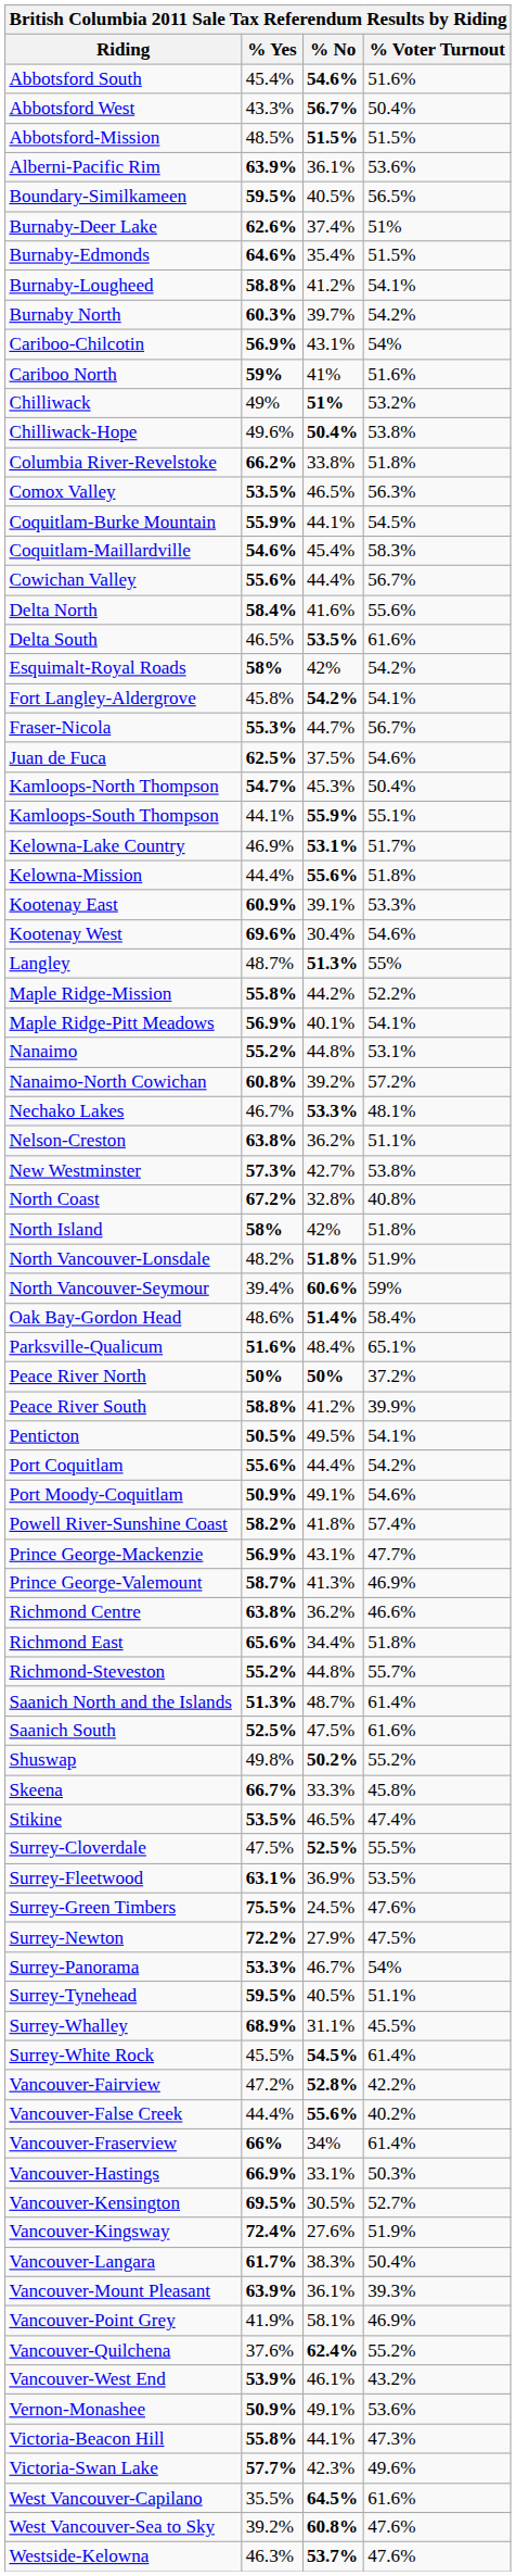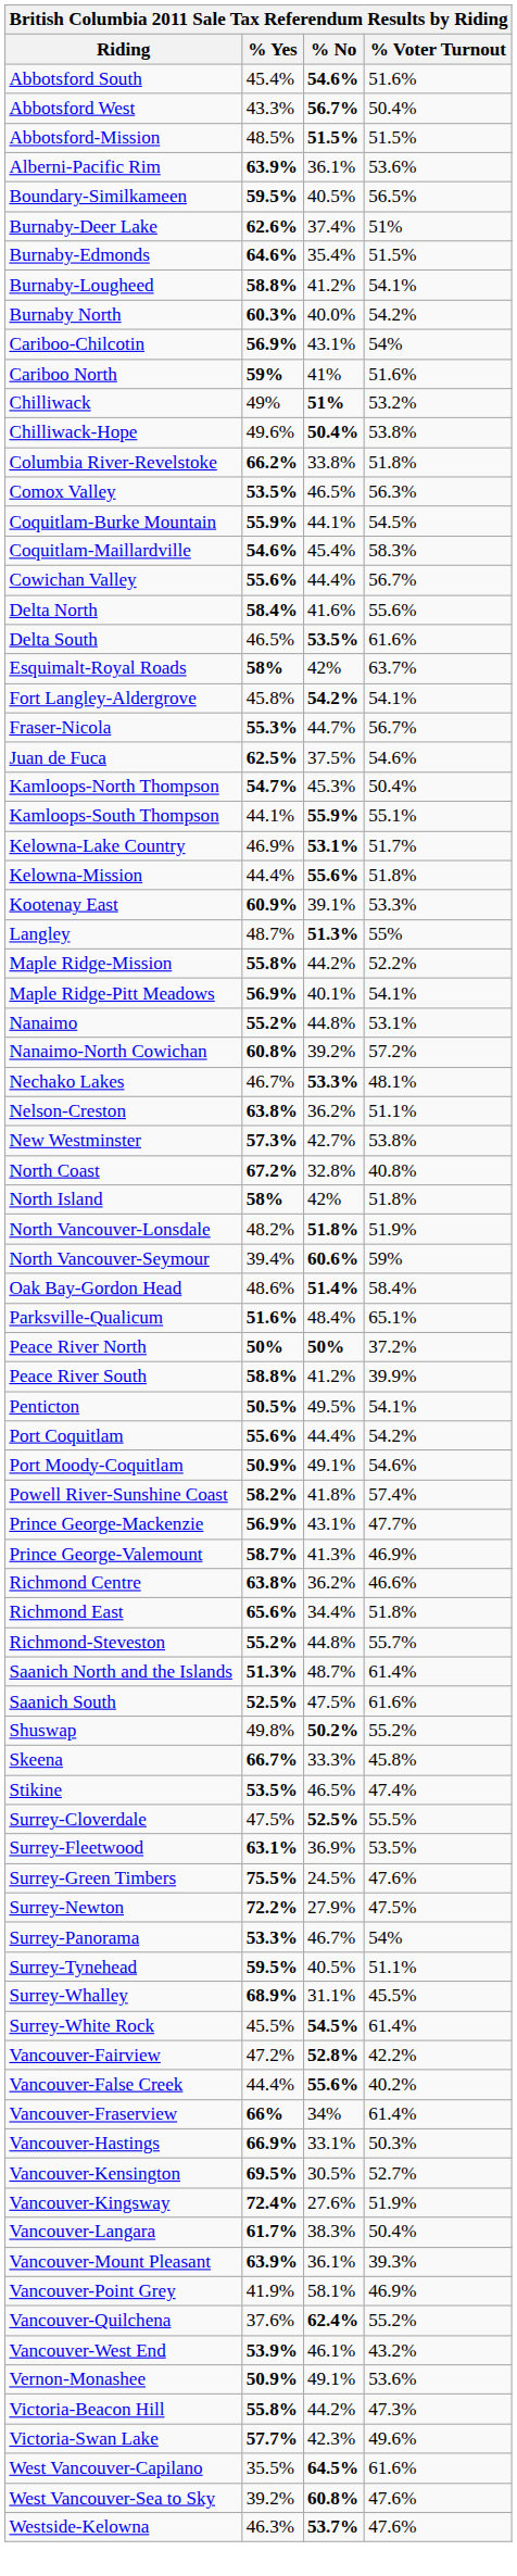Burnaby North | % No: 39.7% -> 40.0%
Esquimalt-Royal Roads | % Voter Turnout: 54.2% -> 63.7%
- row: Kootenay West | 69.6% | 30.4% | 54.6%
Victoria-Beacon Hill | % No: 44.1% -> 44.2%
